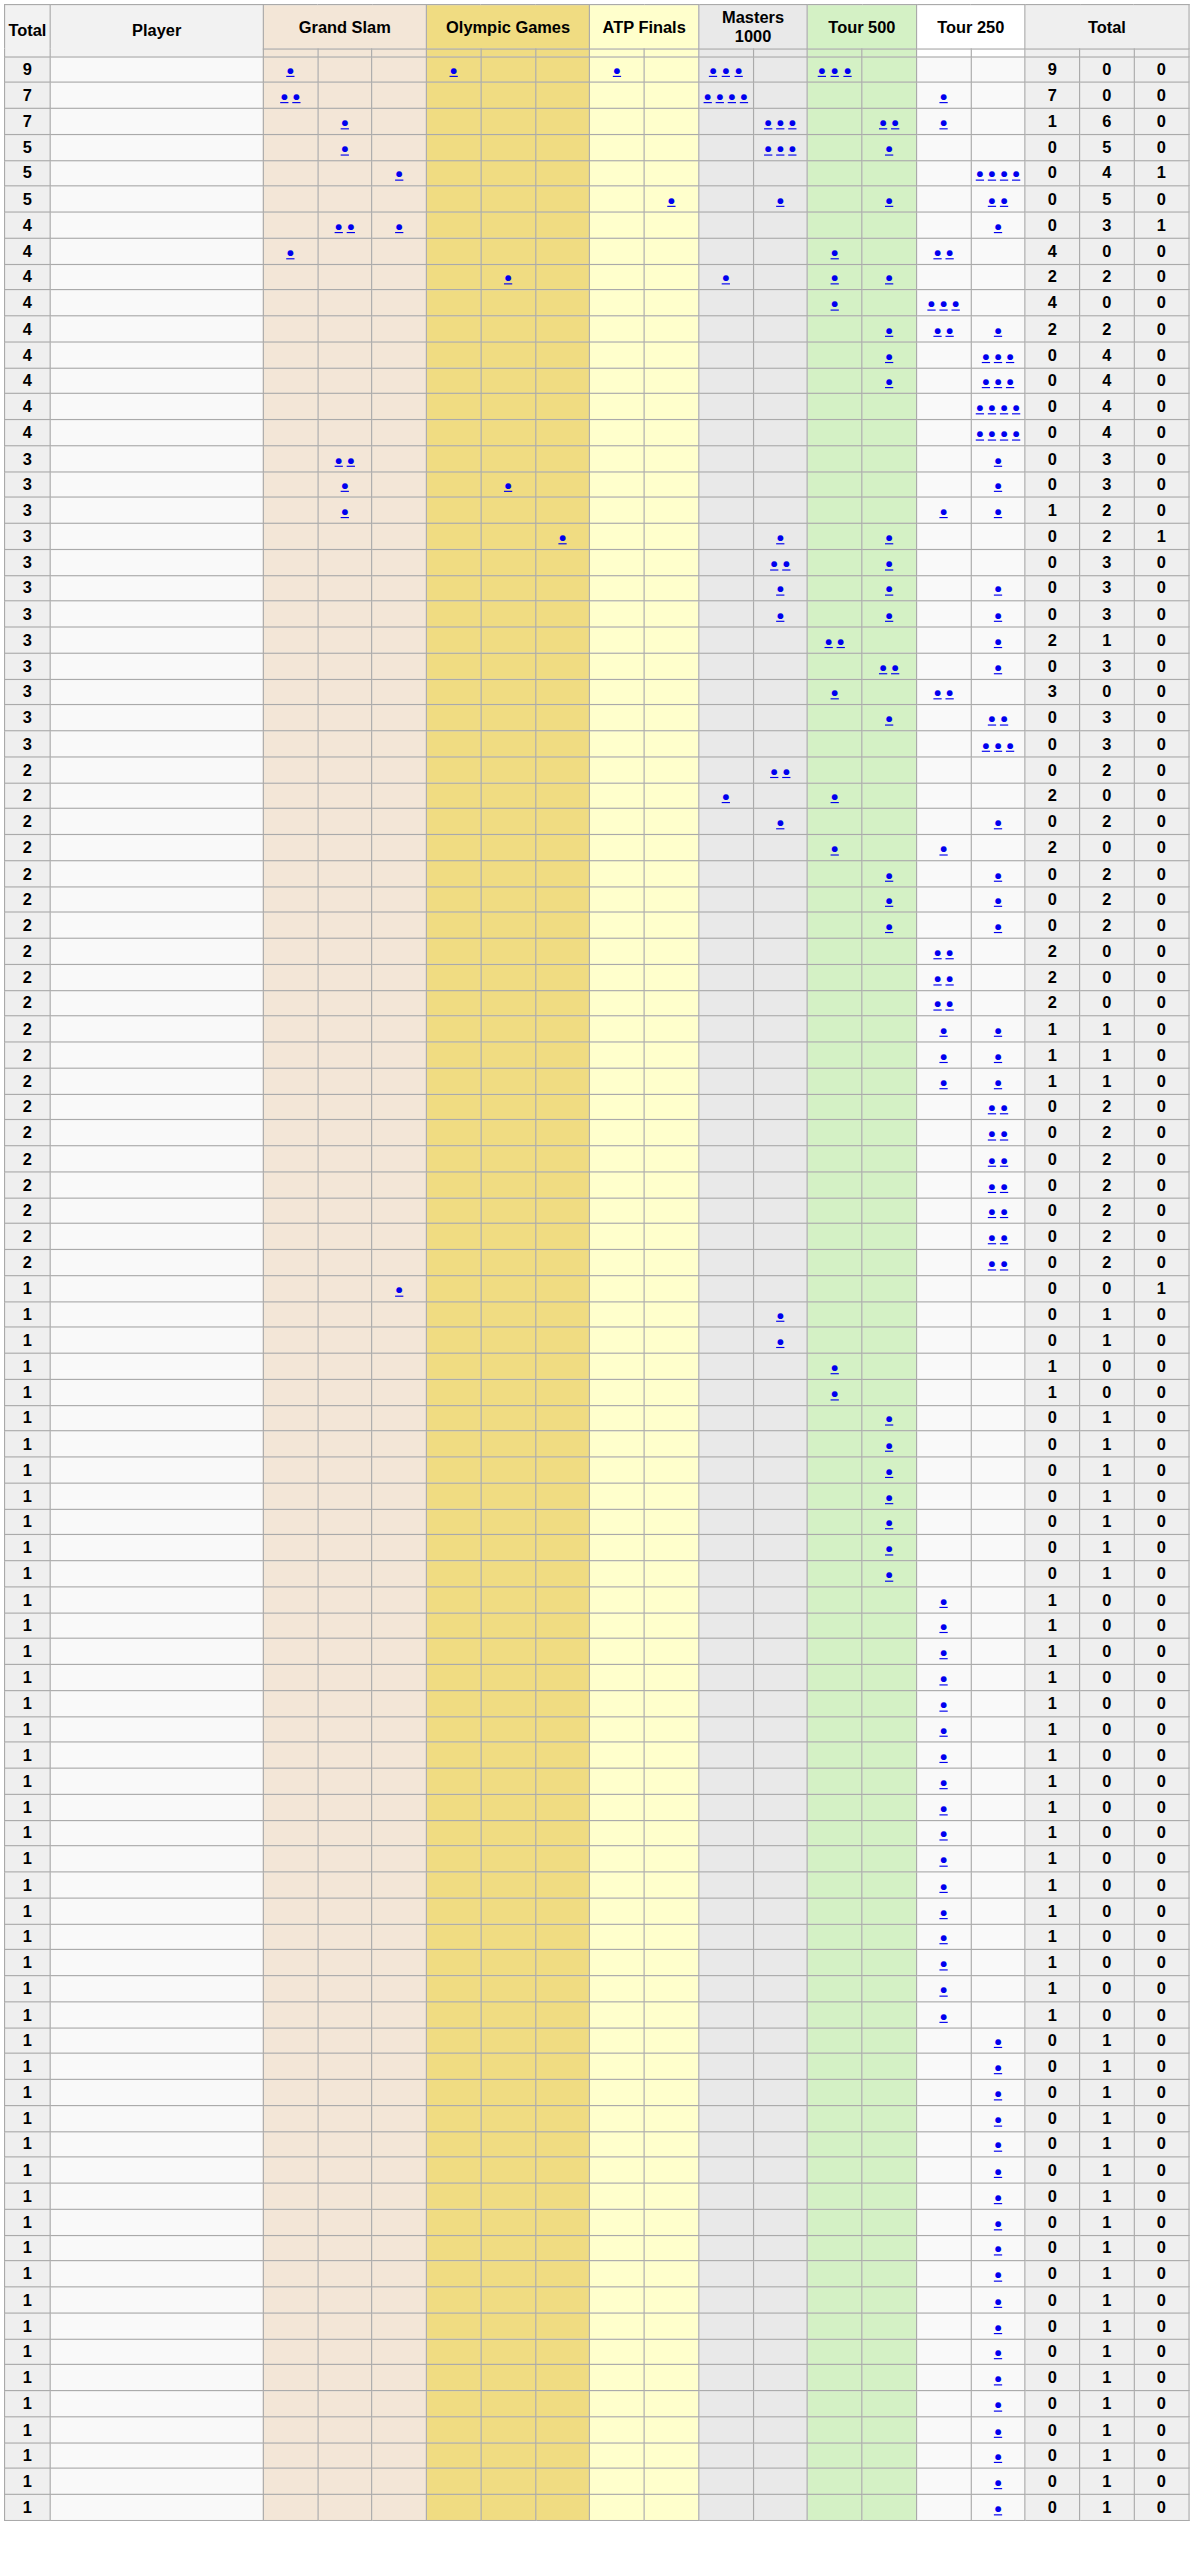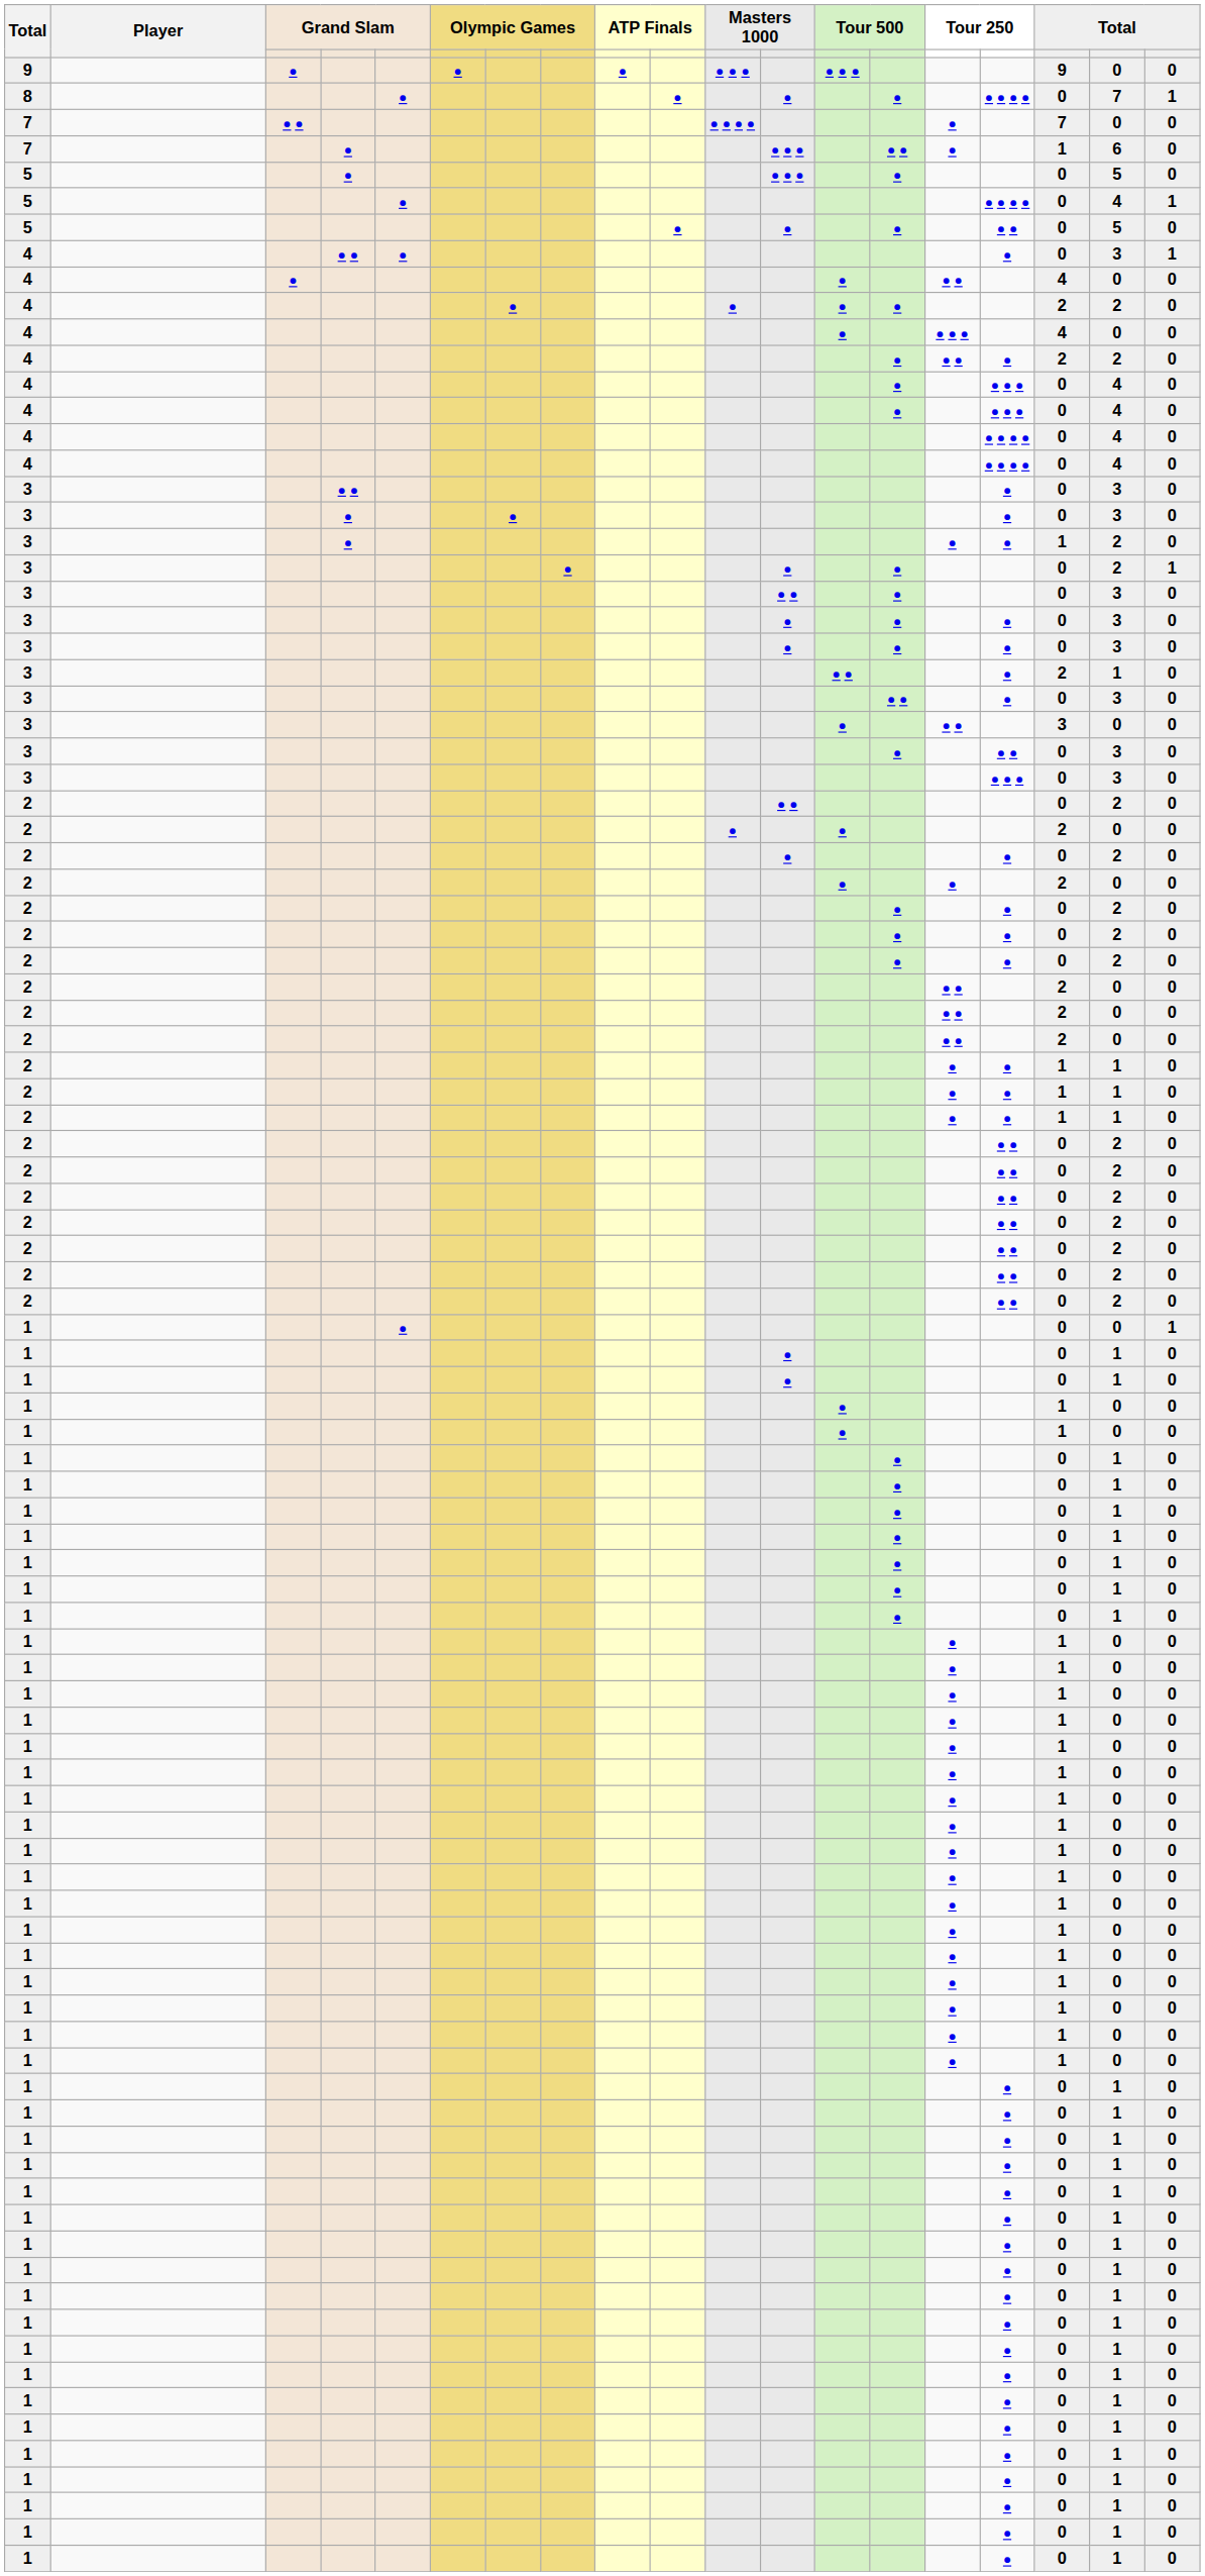+ row: 8 | ● | ● | ● | ● | ● ● ● ● | 0 | 7 | 1
